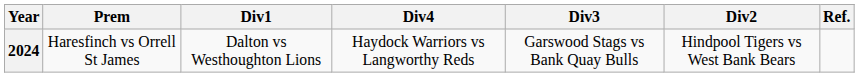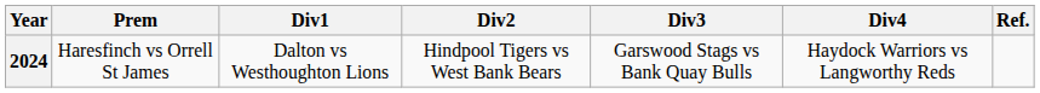columns swapped: Div2 <-> Div4
